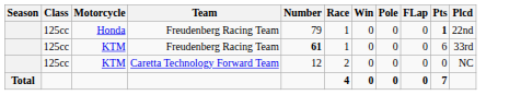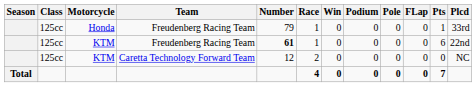+ column: Podium | 0 | 0 | 0 | 0
Honda | Pts: bold -> normal
Honda | Plcd: 22nd -> 33rd
KTM / Freudenberg Racing Team | Plcd: 33rd -> 22nd
